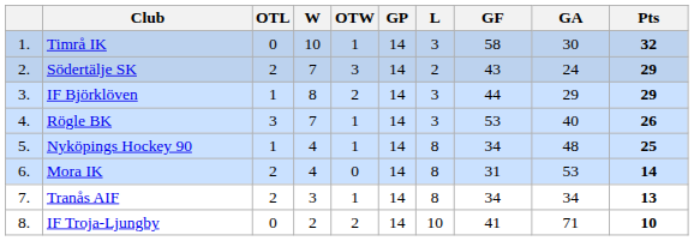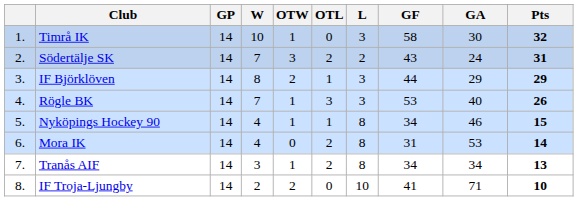columns swapped: GP <-> OTL
Södertälje SK | Pts: 29 -> 31
Nyköpings Hockey 90 | GA: 48 -> 46
Nyköpings Hockey 90 | Pts: 25 -> 15
